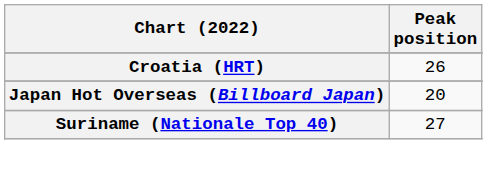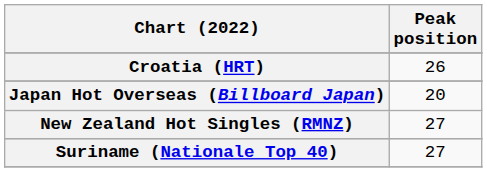+ row: New Zealand Hot Singles (RMNZ) | 27
